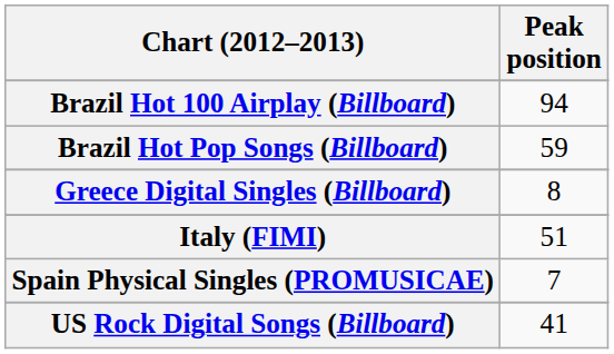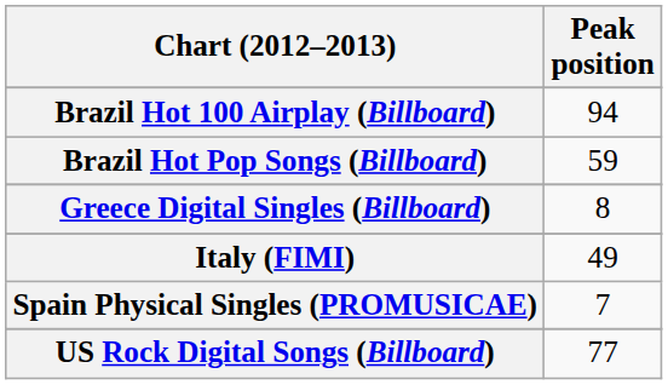Italy (FIMI) | Peak position: 51 -> 49
US Rock Digital Songs (Billboard) | Peak position: 41 -> 77
